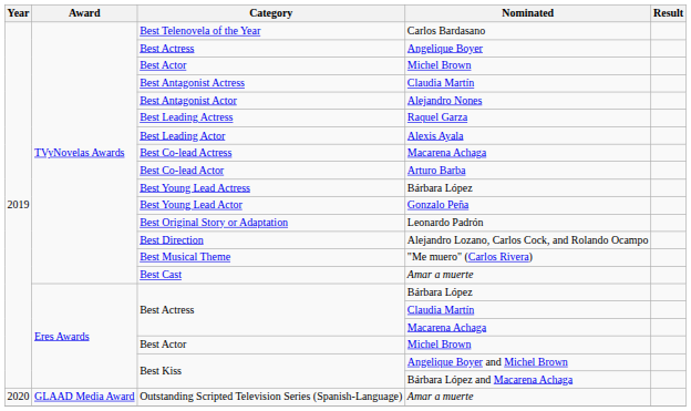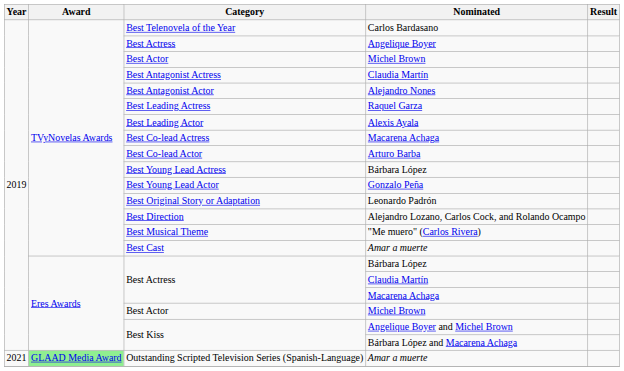Outstanding Scripted Television Series (Spanish-Language) | Year: 2020 -> 2021
Outstanding Scripted Television Series (Spanish-Language) | Award: no background -> lightgreen background
